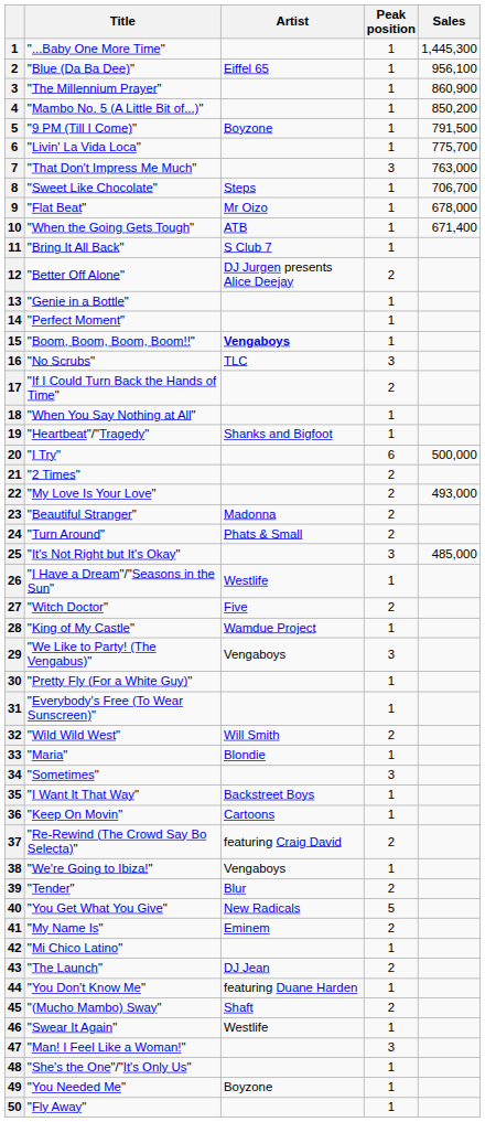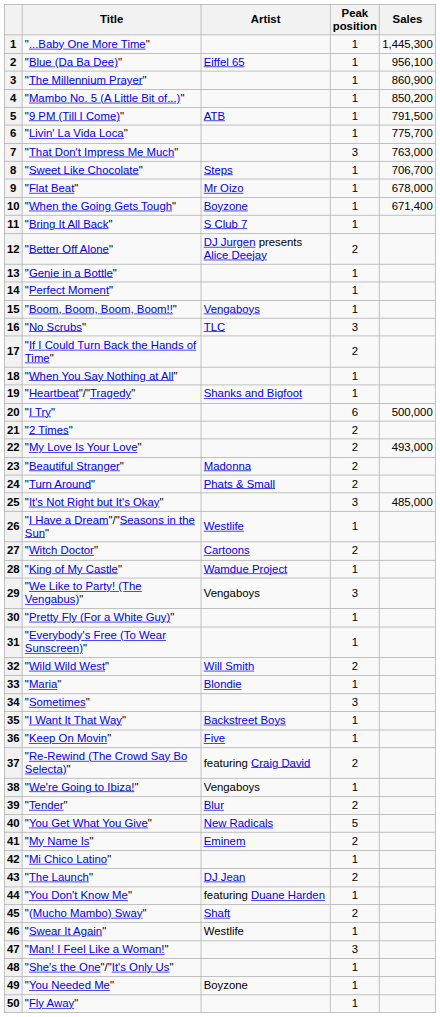"9 PM (Till I Come)" | Artist: Boyzone -> ATB
"When the Going Gets Tough" | Artist: ATB -> Boyzone
"Boom, Boom, Boom, Boom!!" | Artist: bold -> normal
"Witch Doctor" | Artist: Five -> Cartoons
"Keep On Movin" | Artist: Cartoons -> Five
